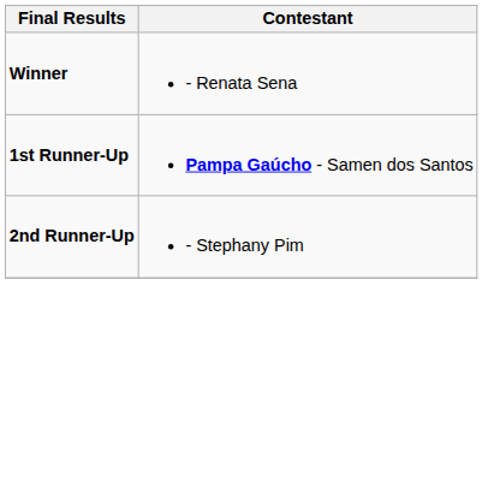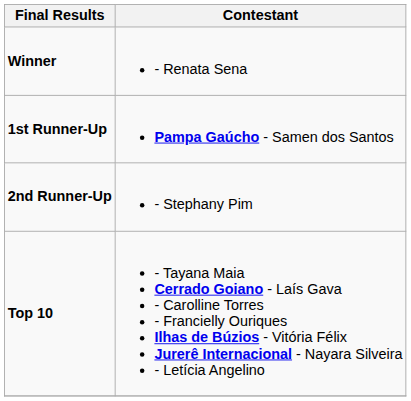+ row: Top 10 | - Tayana Maia Cerrado Goiano - Laís Gava - Carolline Torres - Francielly Ouriques Ilhas de Búzios - Vitória Félix Jurerê Internacional - Nayara Silveira - Letícia Angelino
